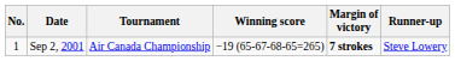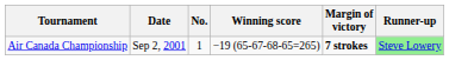columns swapped: No. <-> Tournament
Sep 2, 2001 | Runner-up: no background -> lightgreen background
